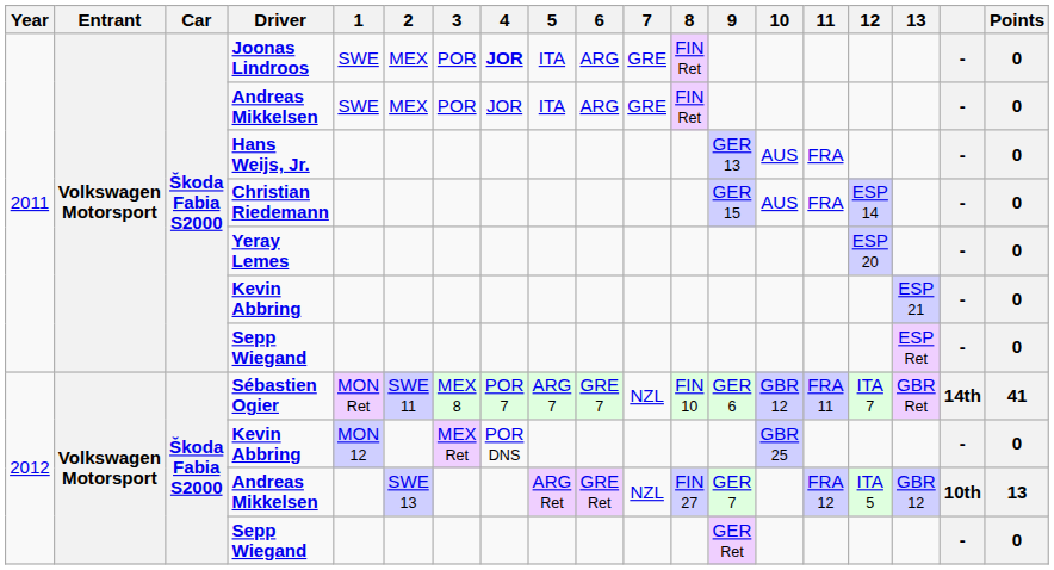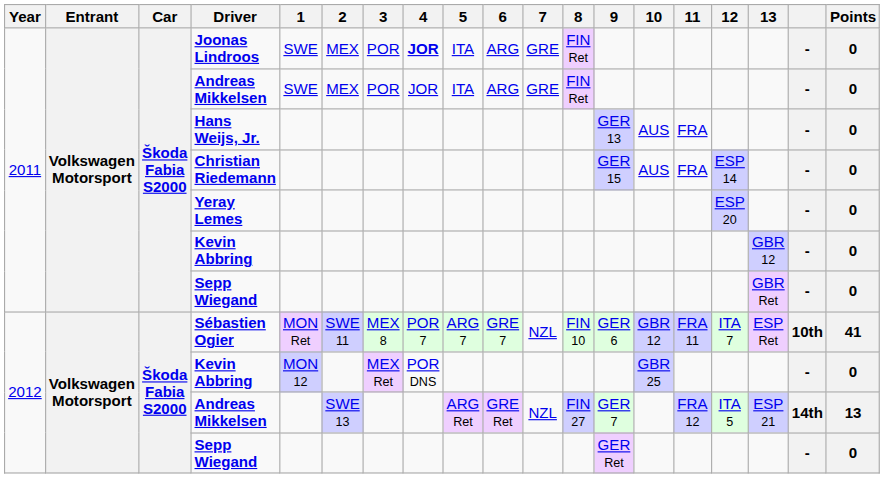2011 / Kevin Abbring | 13: ESP 21 -> GBR 12
2011 / Sepp Wiegand | 13: ESP Ret -> GBR Ret
Sébastien Ogier | 13: GBR Ret -> ESP Ret
Sébastien Ogier | column 18: 14th -> 10th
2012 / Andreas Mikkelsen | 13: GBR 12 -> ESP 21
2012 / Andreas Mikkelsen | column 18: 10th -> 14th
